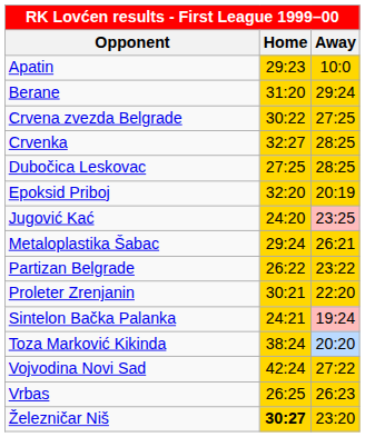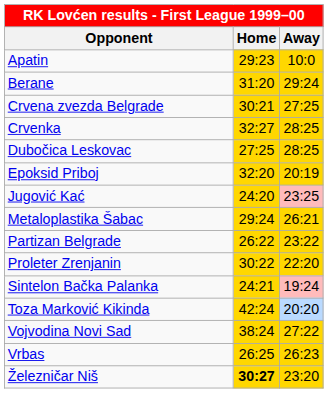Crvena zvezda Belgrade | Home: 30:22 -> 30:21
Proleter Zrenjanin | Home: 30:21 -> 30:22
Toza Marković Kikinda | Home: 38:24 -> 42:24
Vojvodina Novi Sad | Home: 42:24 -> 38:24
